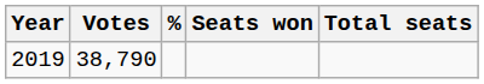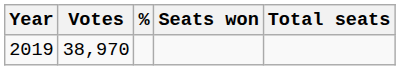2019 | Votes: 38,790 -> 38,970
